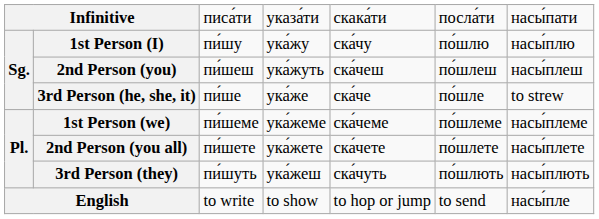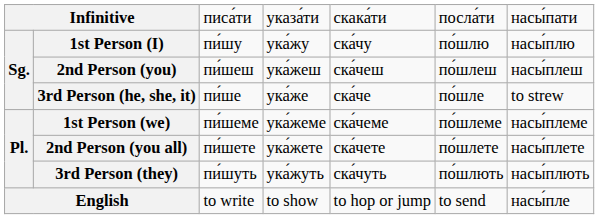2nd Person (you) | column 4: ука́жуть -> ука́жеш
3rd Person (they) | column 4: ука́жеш -> ука́жуть
